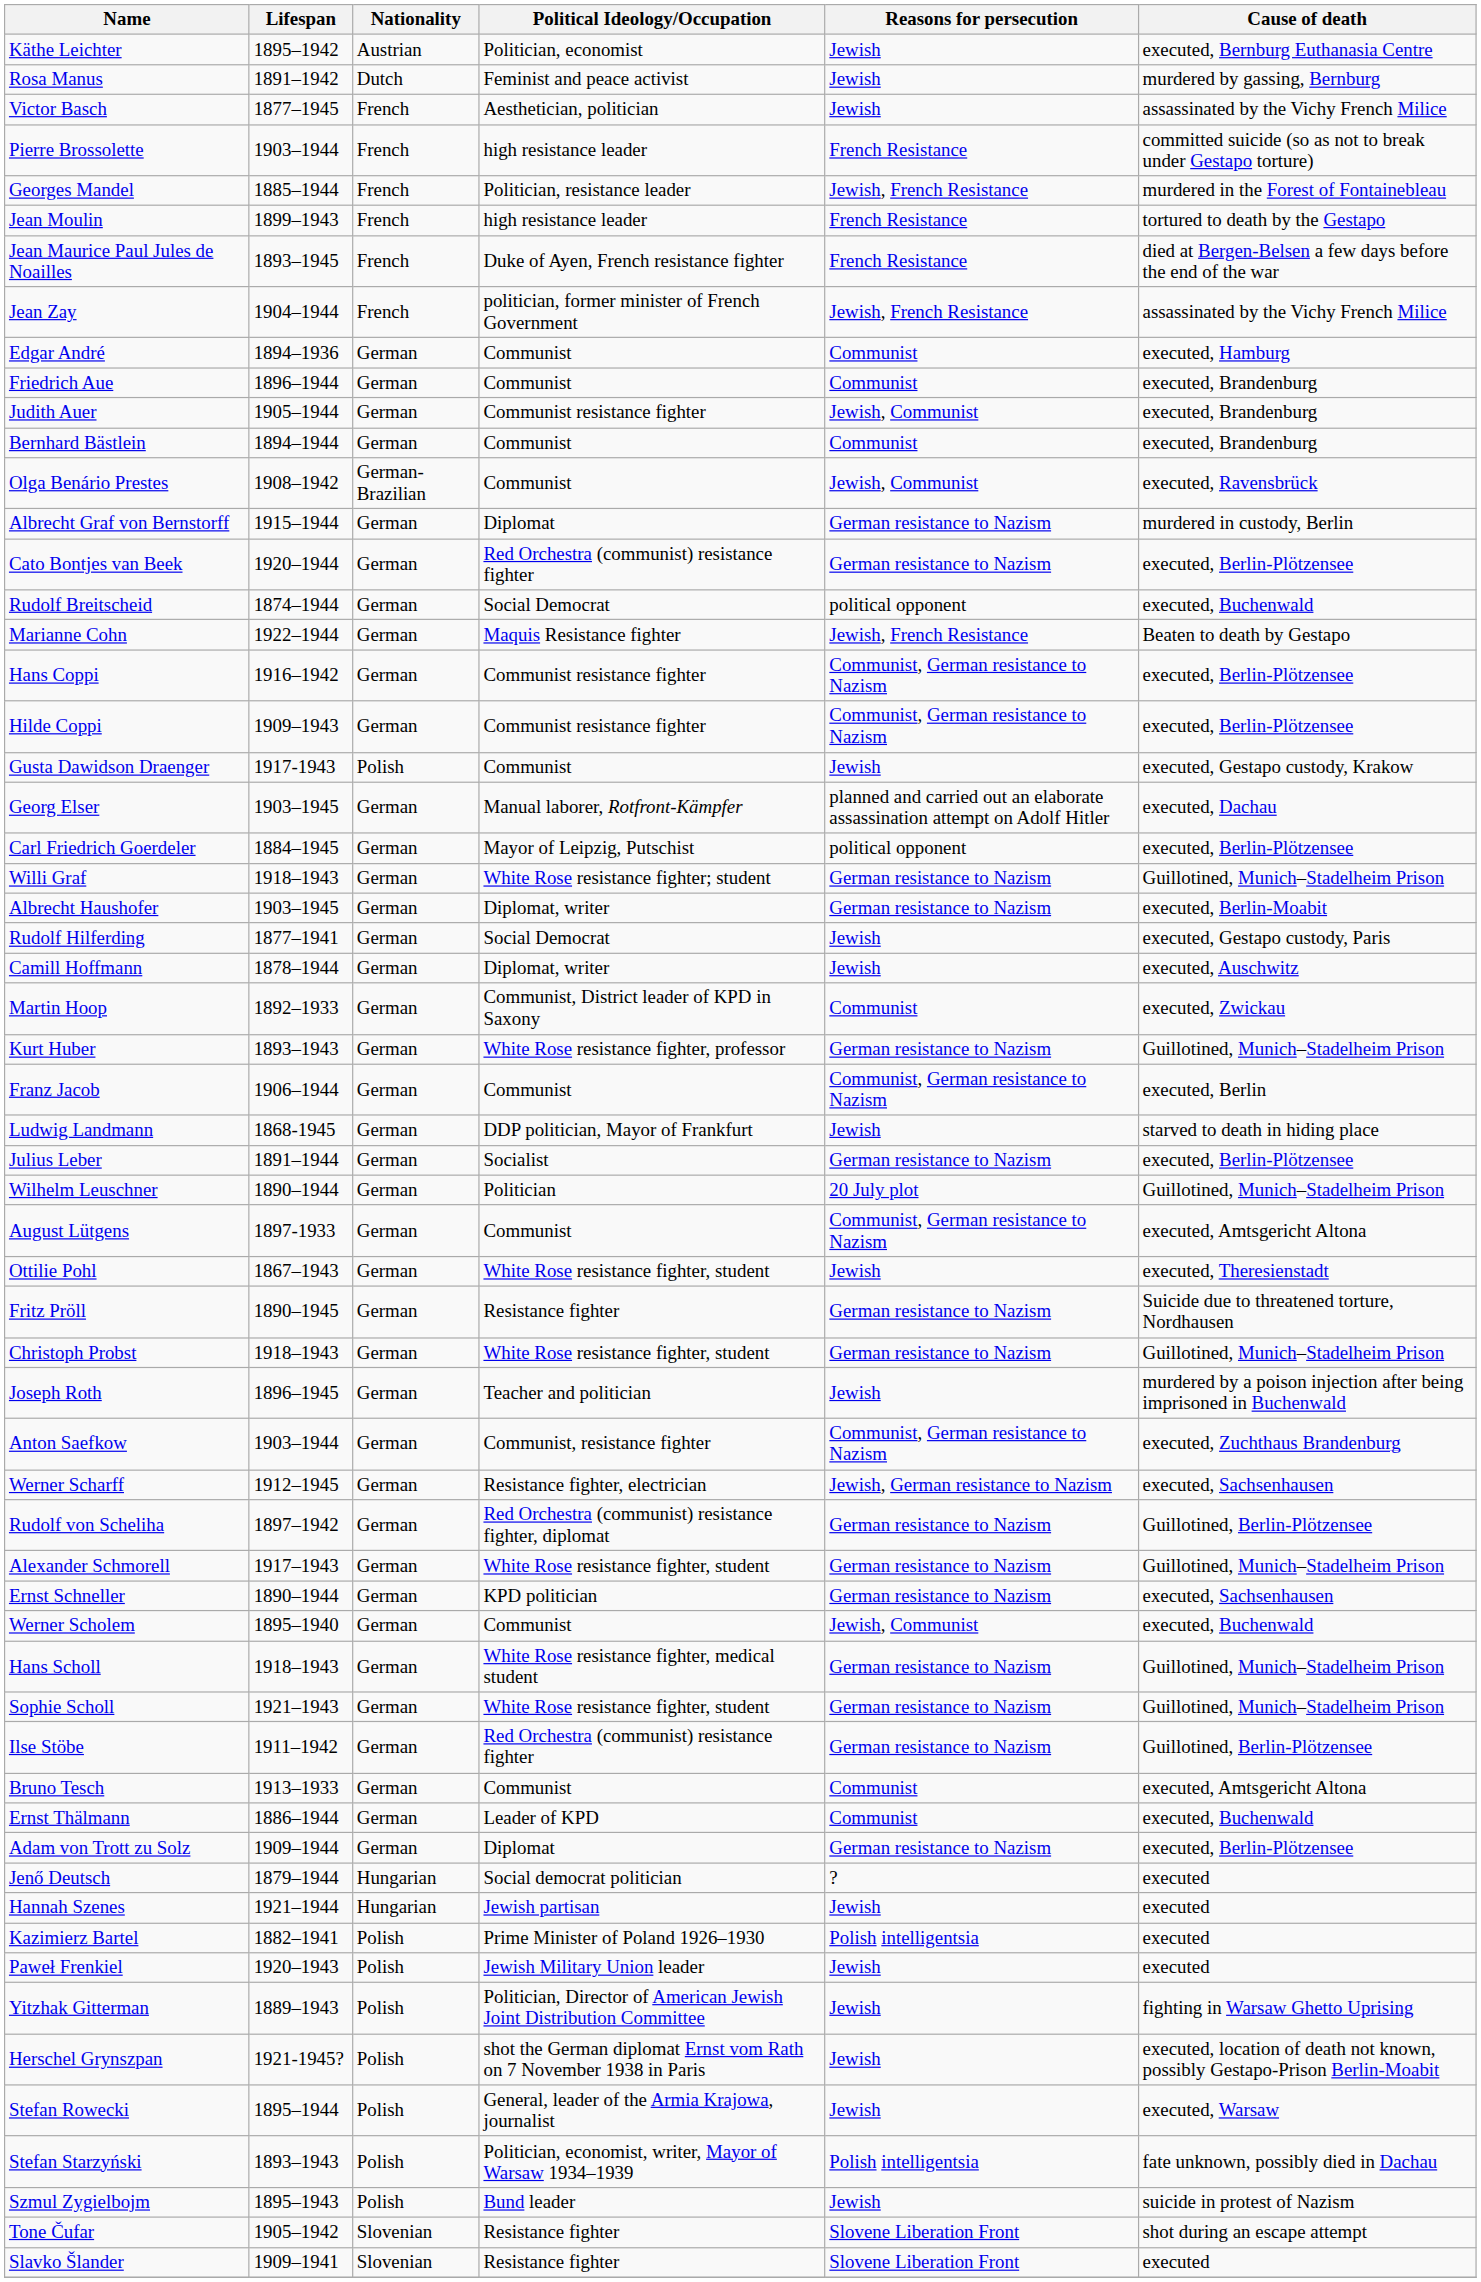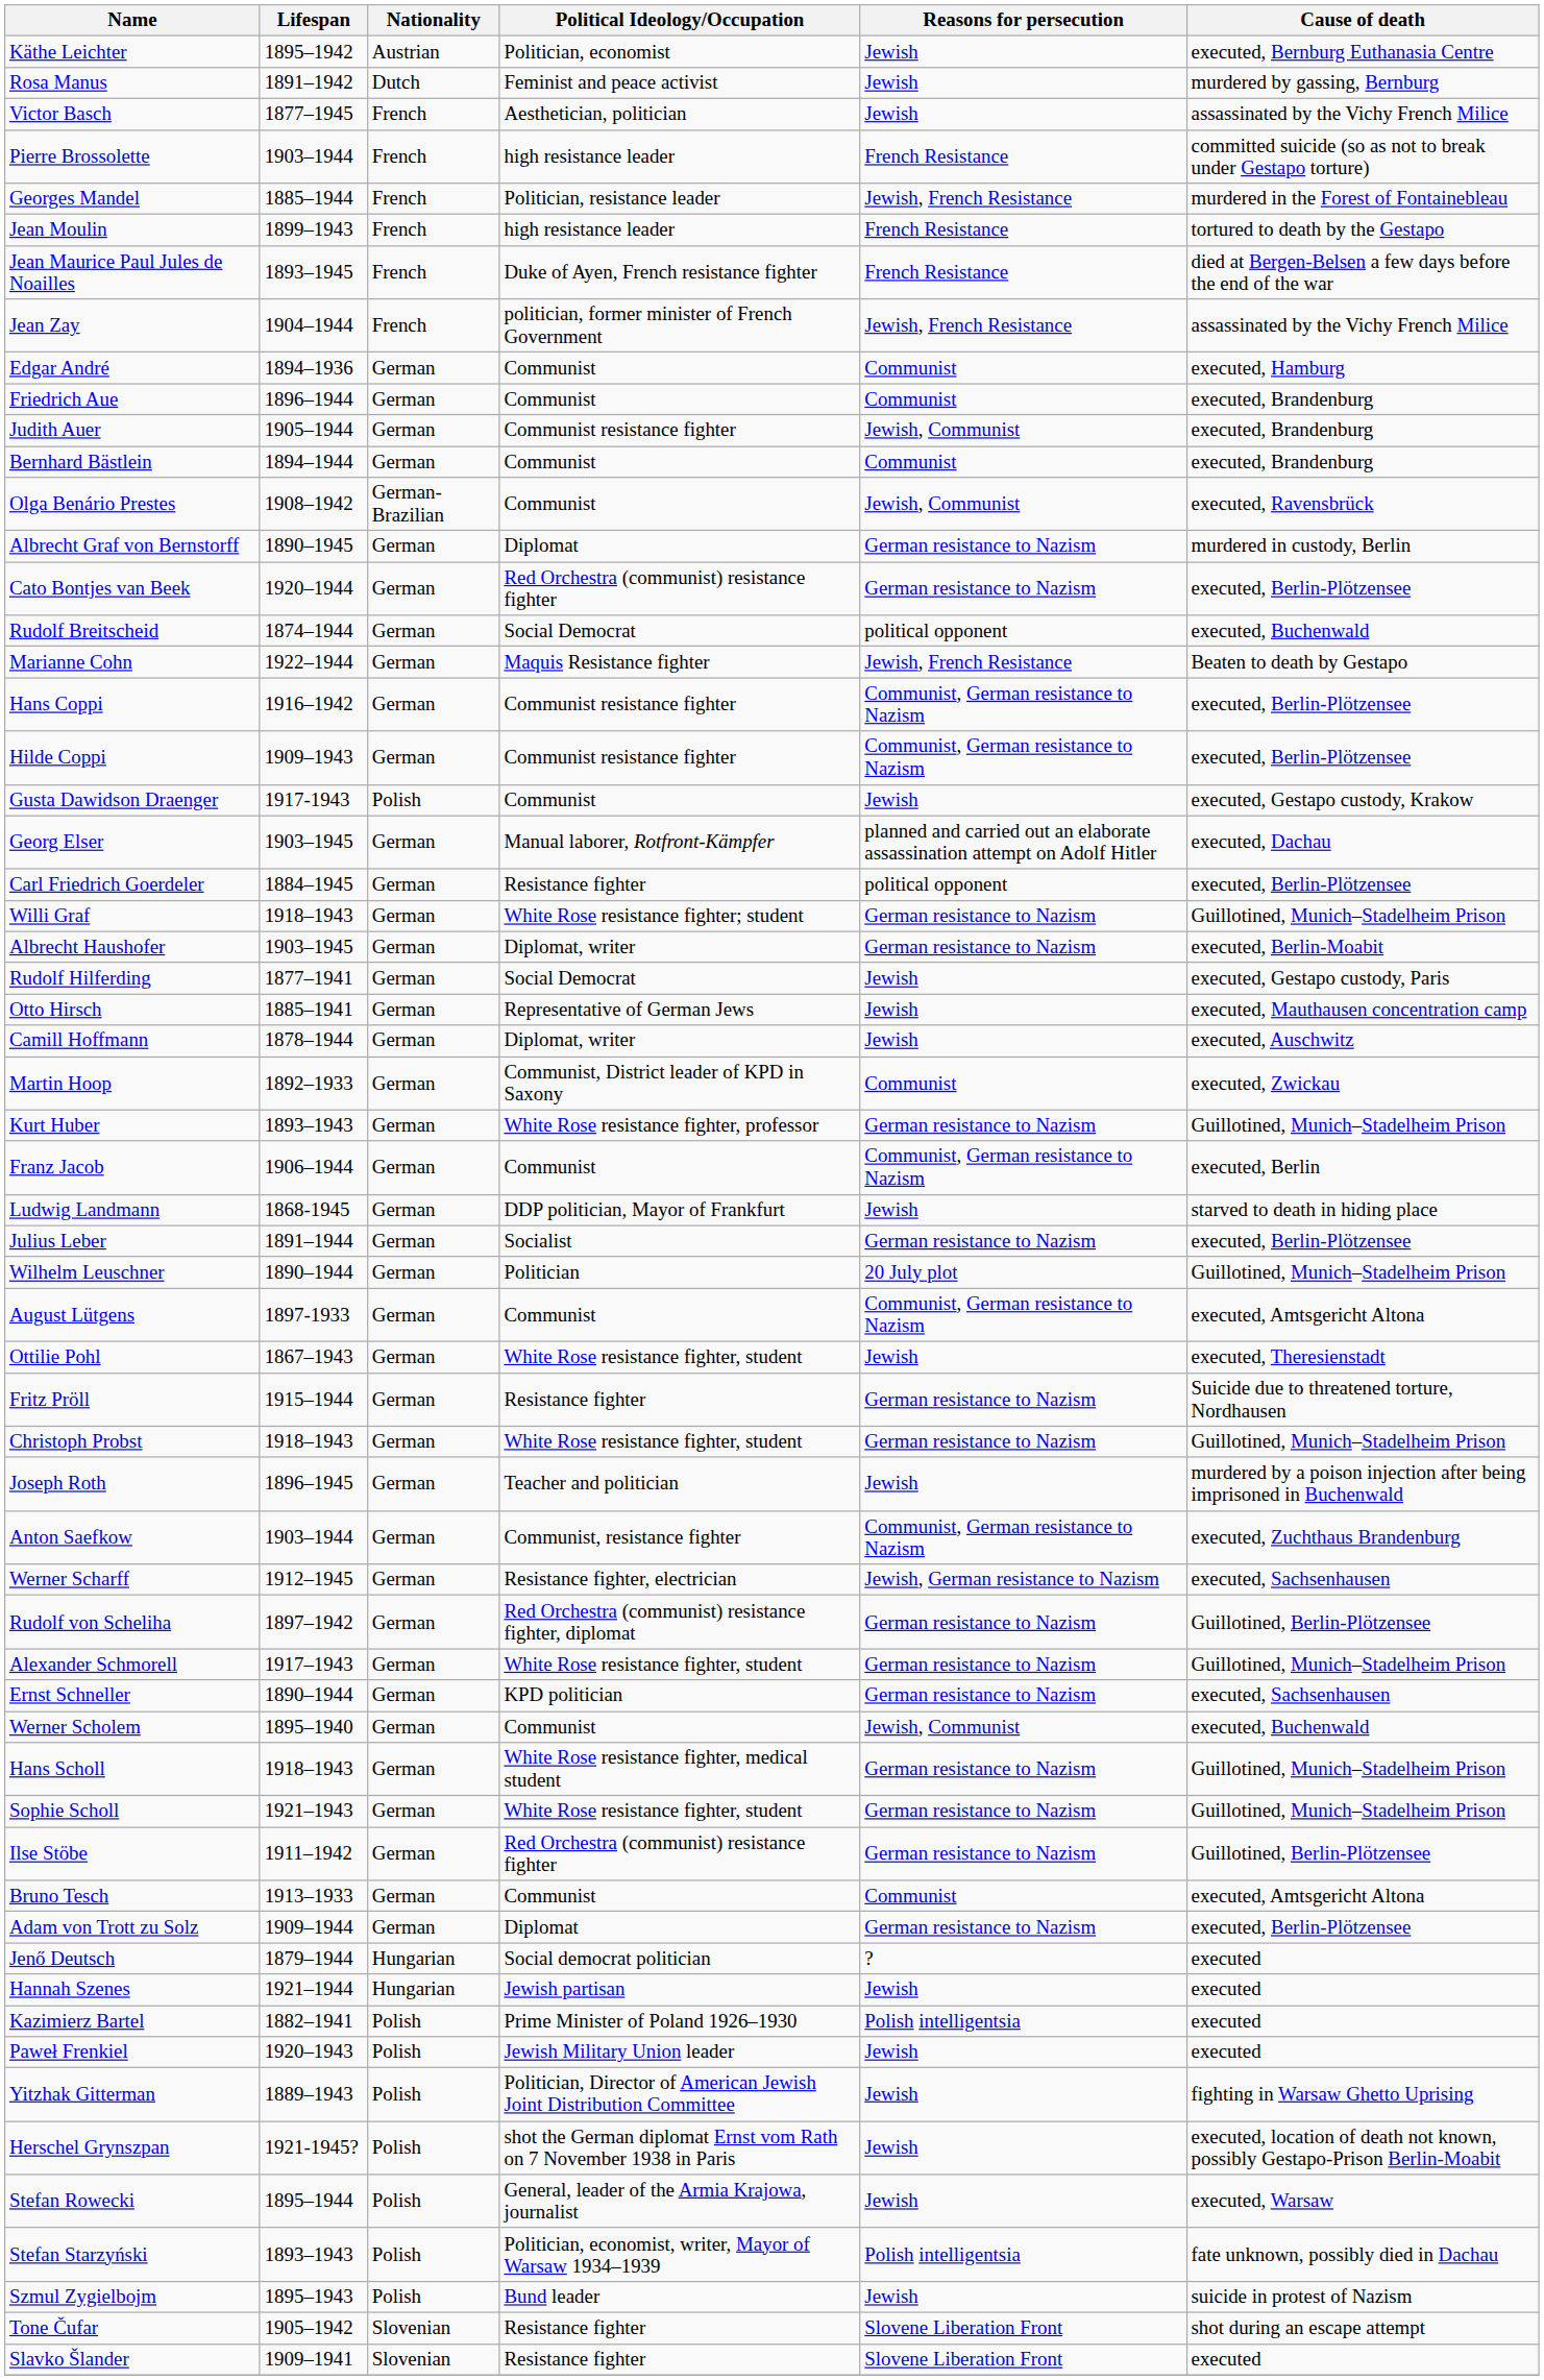Albrecht Graf von Bernstorff | Lifespan: 1915–1944 -> 1890–1945
Carl Friedrich Goerdeler | Political Ideology/Occupation: Mayor of Leipzig, Putschist -> Resistance fighter
+ row: Otto Hirsch | 1885–1941 | German | Representative of German Jews | Jewish | executed, Mauthausen concentration camp
Fritz Pröll | Lifespan: 1890–1945 -> 1915–1944
- row: Ernst Thälmann | 1886–1944 | German | Leader of KPD | Communist | executed, Buchenwald
